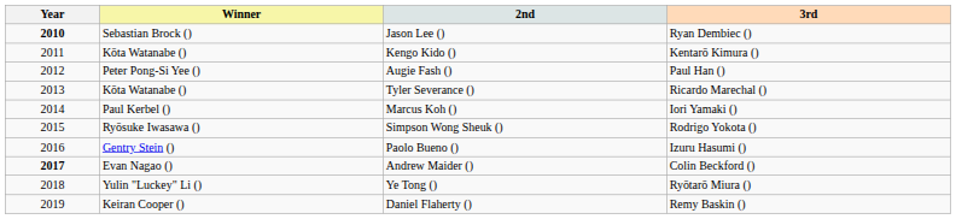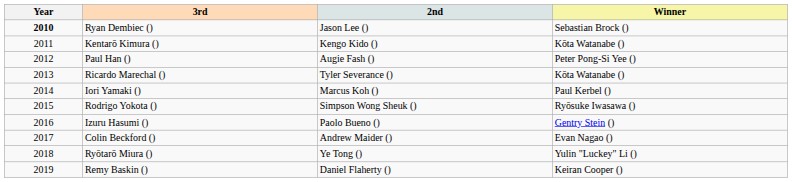columns swapped: Winner <-> 3rd
Andrew Maider () | Year: bold -> normal
